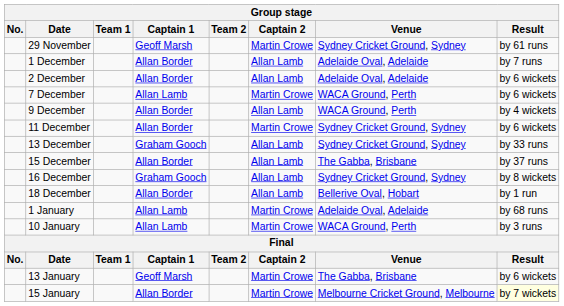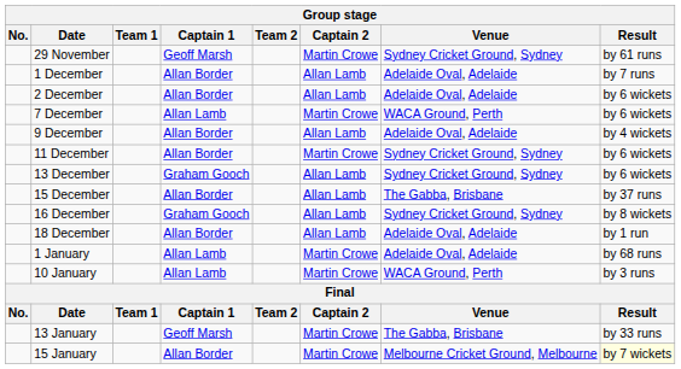9 December | Venue: WACA Ground, Perth -> Adelaide Oval, Adelaide
13 December | Result: by 33 runs -> by 6 wickets
18 December | Venue: Bellerive Oval, Hobart -> Adelaide Oval, Adelaide
13 January | Result: by 6 wickets -> by 33 runs
